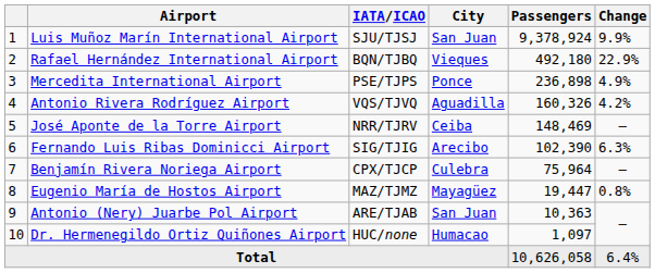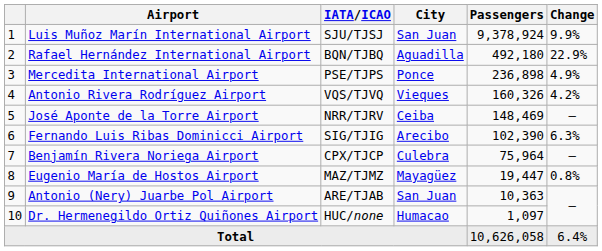Rafael Hernández International Airport | City: Vieques -> Aguadilla
Antonio Rivera Rodríguez Airport | City: Aguadilla -> Vieques
